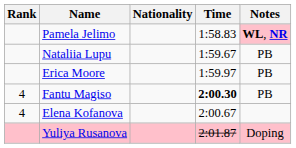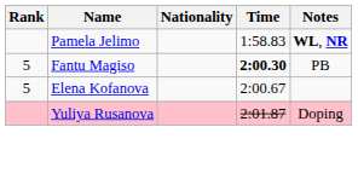Pamela Jelimo | Notes: pink background -> no background
- row: Nataliia Lupu | 1:59.67 | PB
- row: Erica Moore | 1:59.97 | PB
Fantu Magiso | Rank: 4 -> 5
Elena Kofanova | Rank: 4 -> 5
